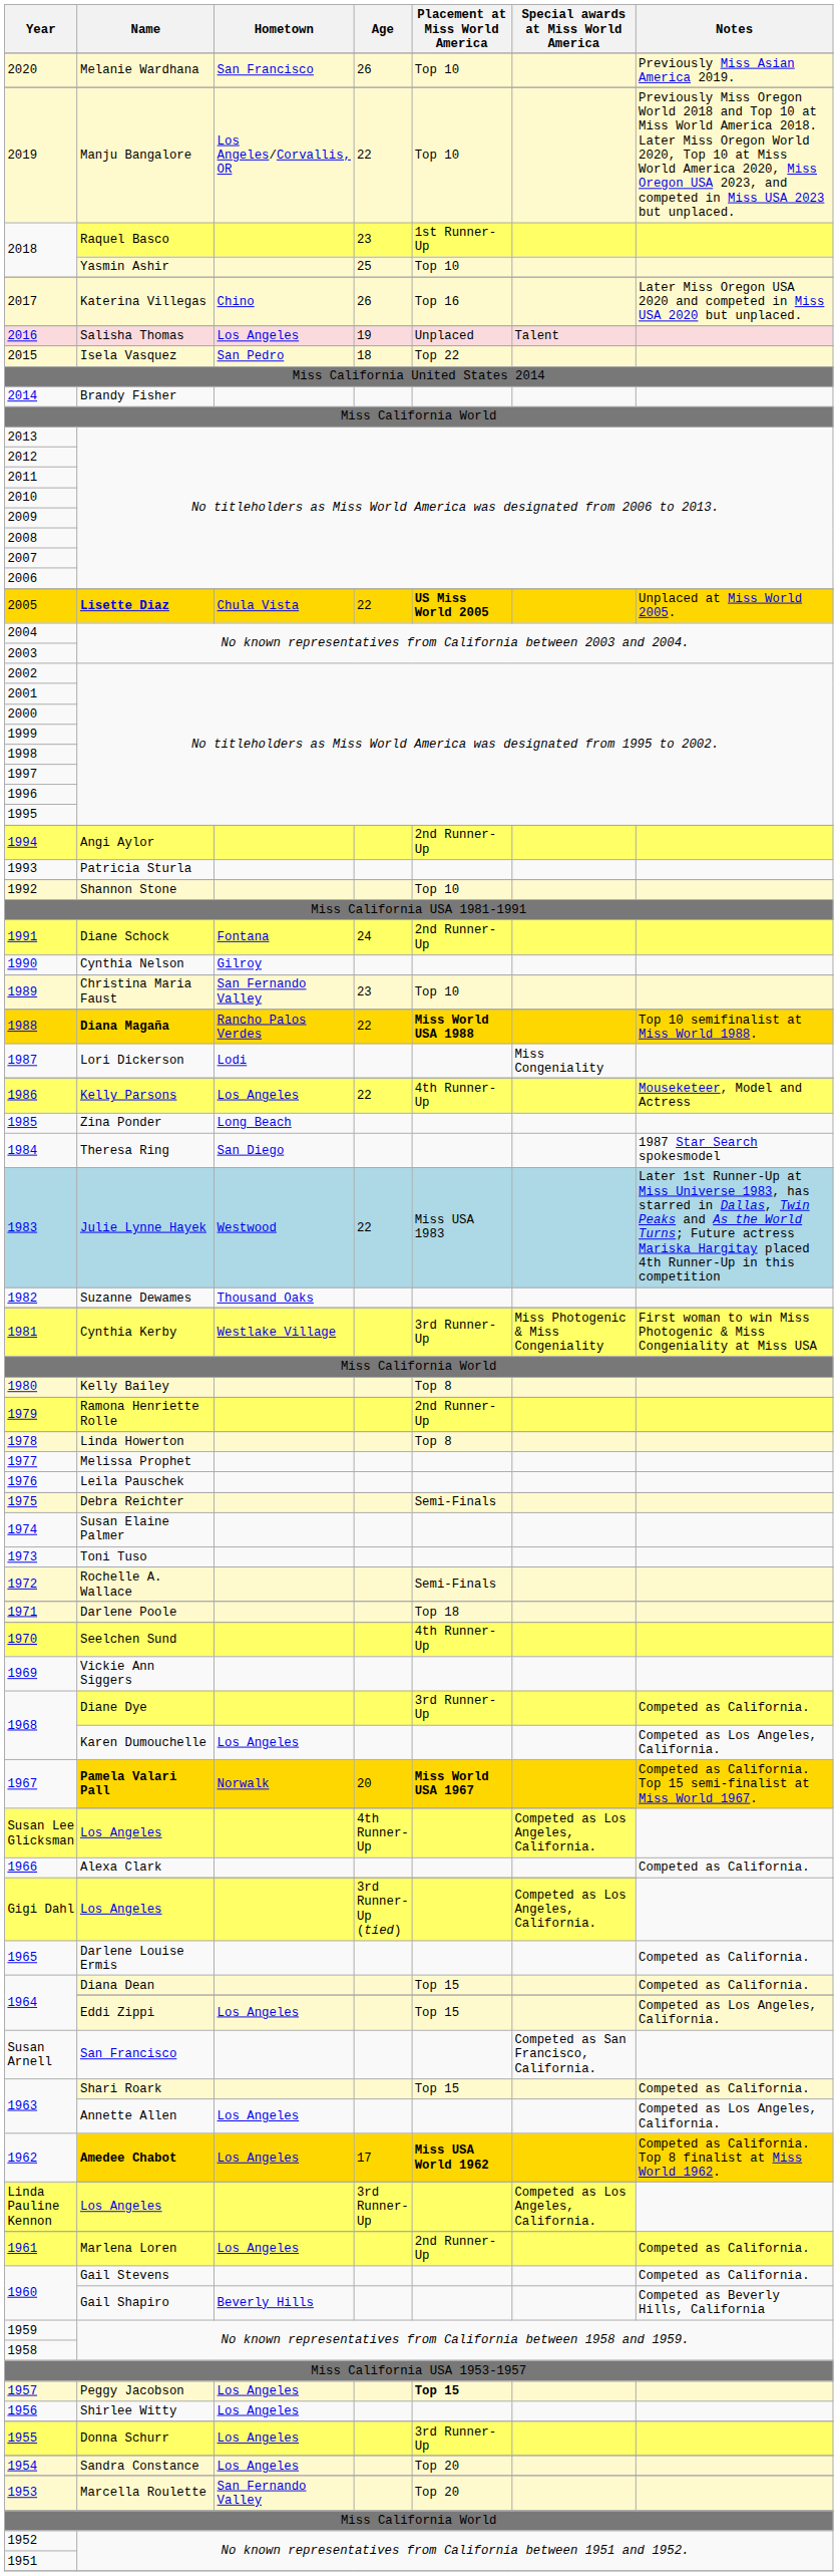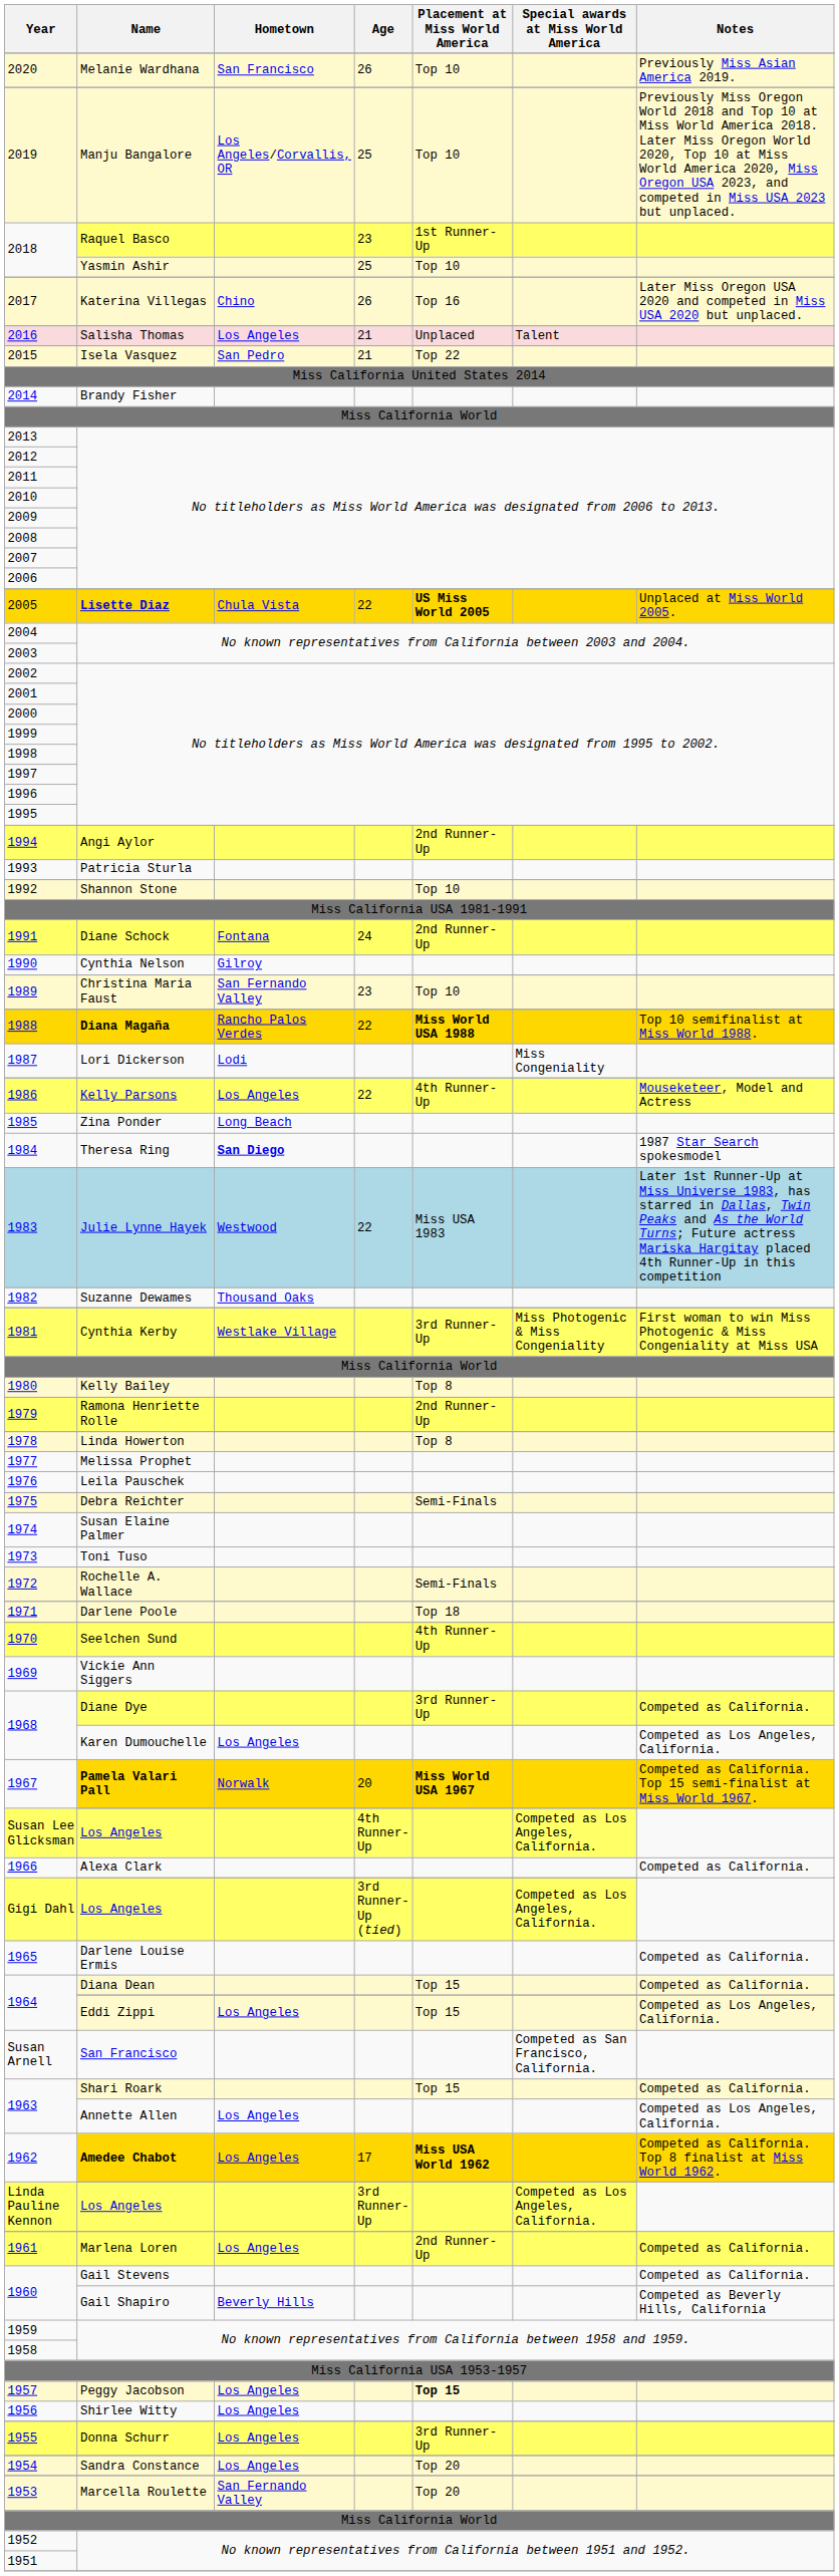2019 | Age: 22 -> 25
2016 | Age: 19 -> 21
2015 | Age: 18 -> 21
1984 | Hometown: normal -> bold
